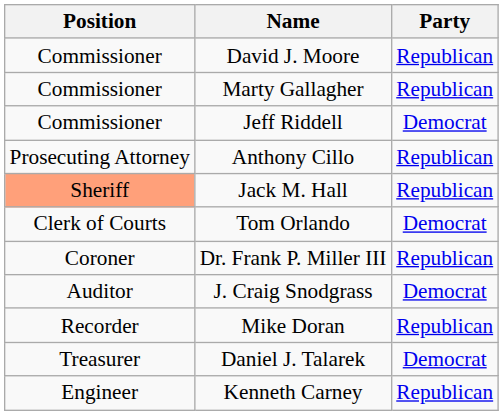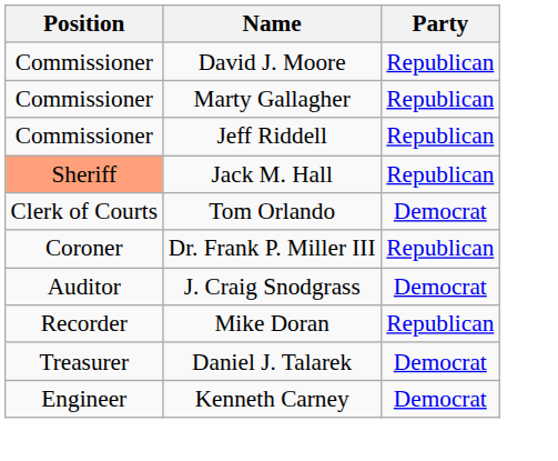Jeff Riddell | Party: Democrat -> Republican
- row: Prosecuting Attorney | Anthony Cillo | Republican
Kenneth Carney | Party: Republican -> Democrat
